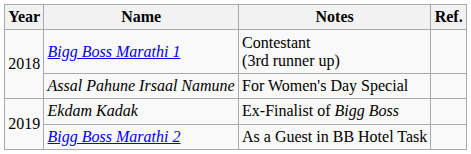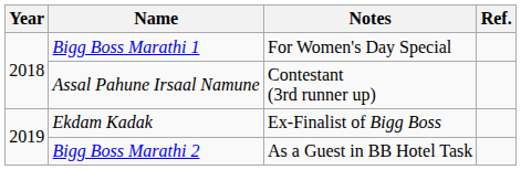Bigg Boss Marathi 1 | Notes: Contestant (3rd runner up) -> For Women's Day Special
Assal Pahune Irsaal Namune | Notes: For Women's Day Special -> Contestant (3rd runner up)
